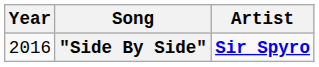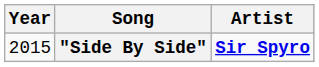"Side By Side" | Year: 2016 -> 2015
